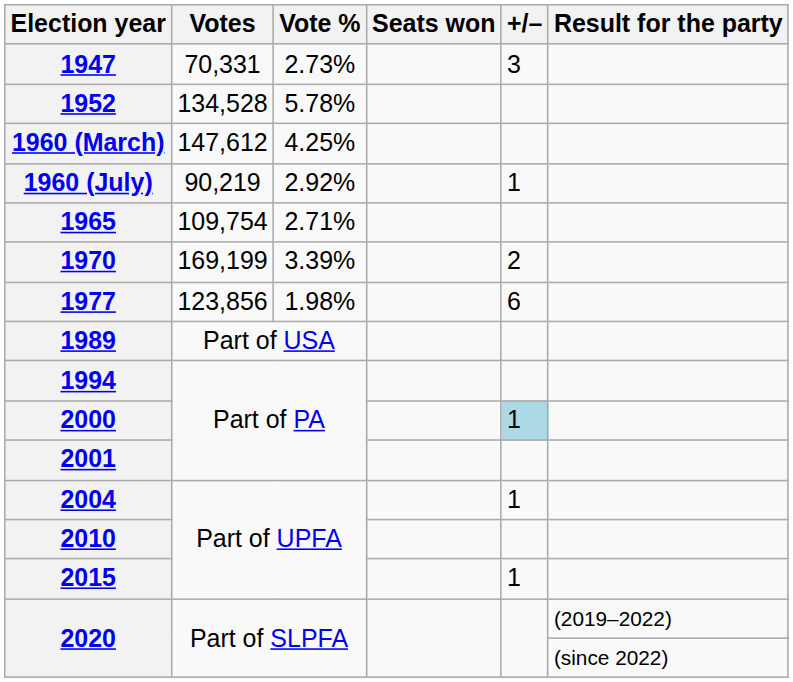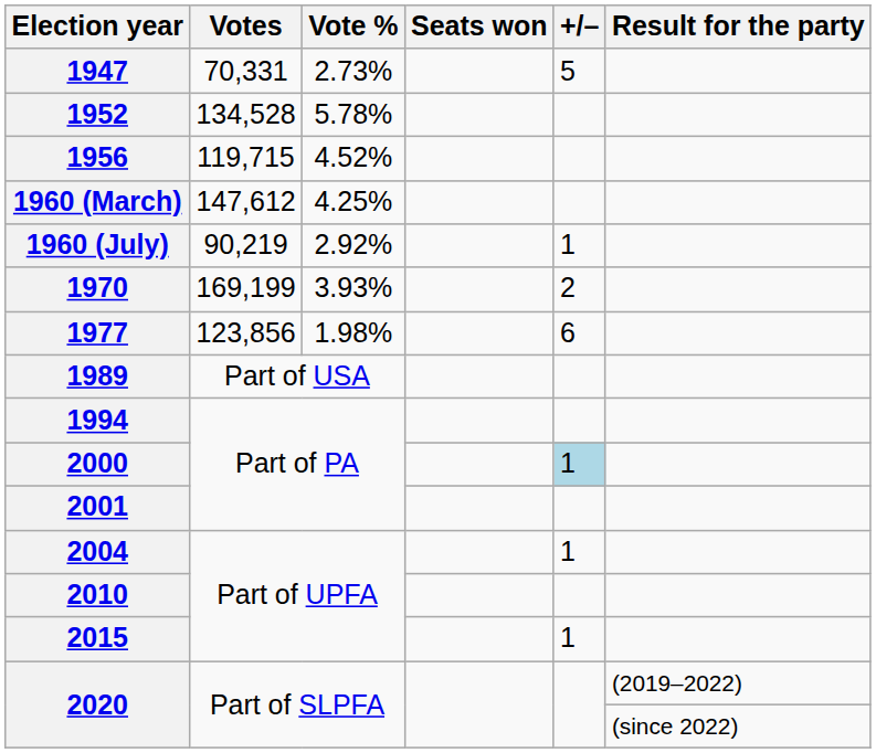1947 | +/–: 3 -> 5
+ row: 1956 | 119,715 | 4.52%
- row: 1965 | 109,754 | 2.71%
1970 | Vote %: 3.39% -> 3.93%
